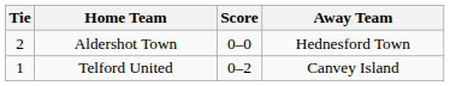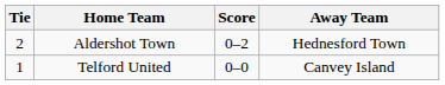Aldershot Town | Score: 0–0 -> 0–2
Telford United | Score: 0–2 -> 0–0
